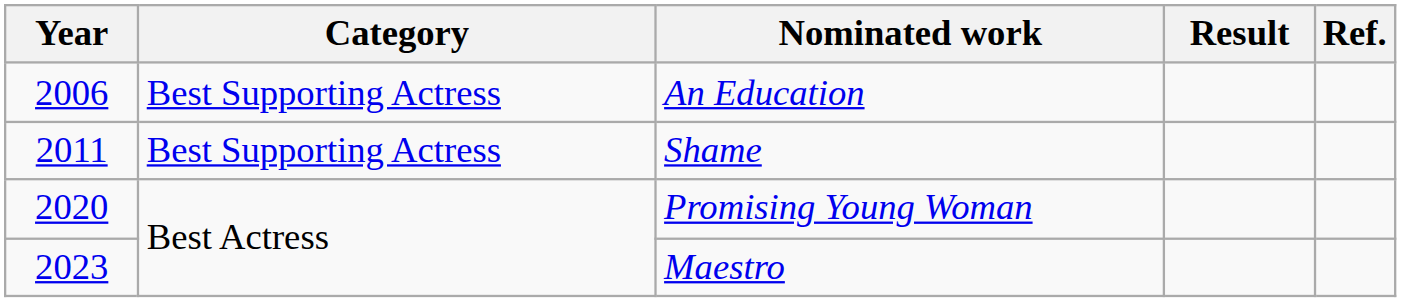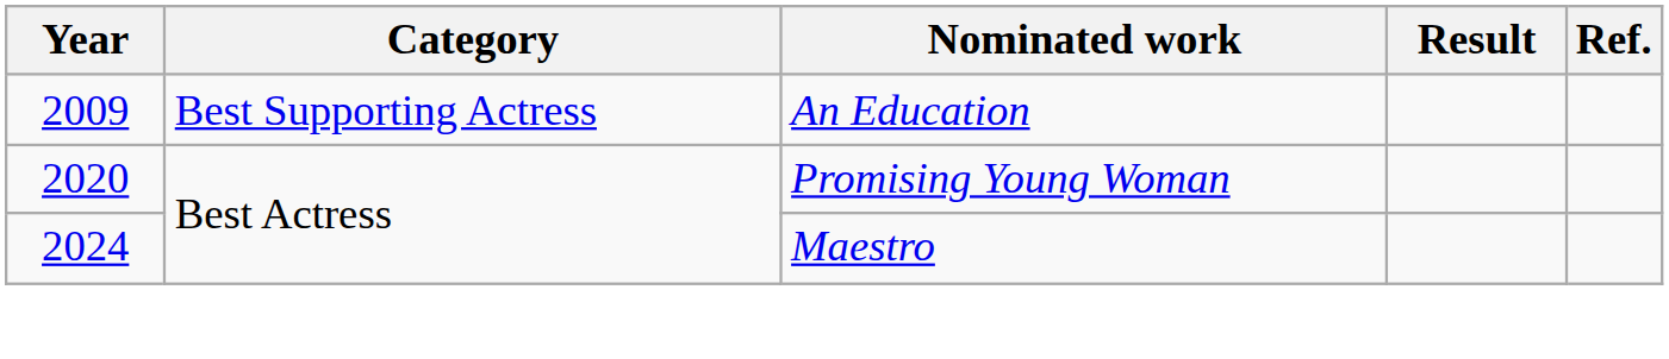An Education | Year: 2006 -> 2009
- row: 2011 | Best Supporting Actress | Shame
Maestro | Year: 2023 -> 2024
